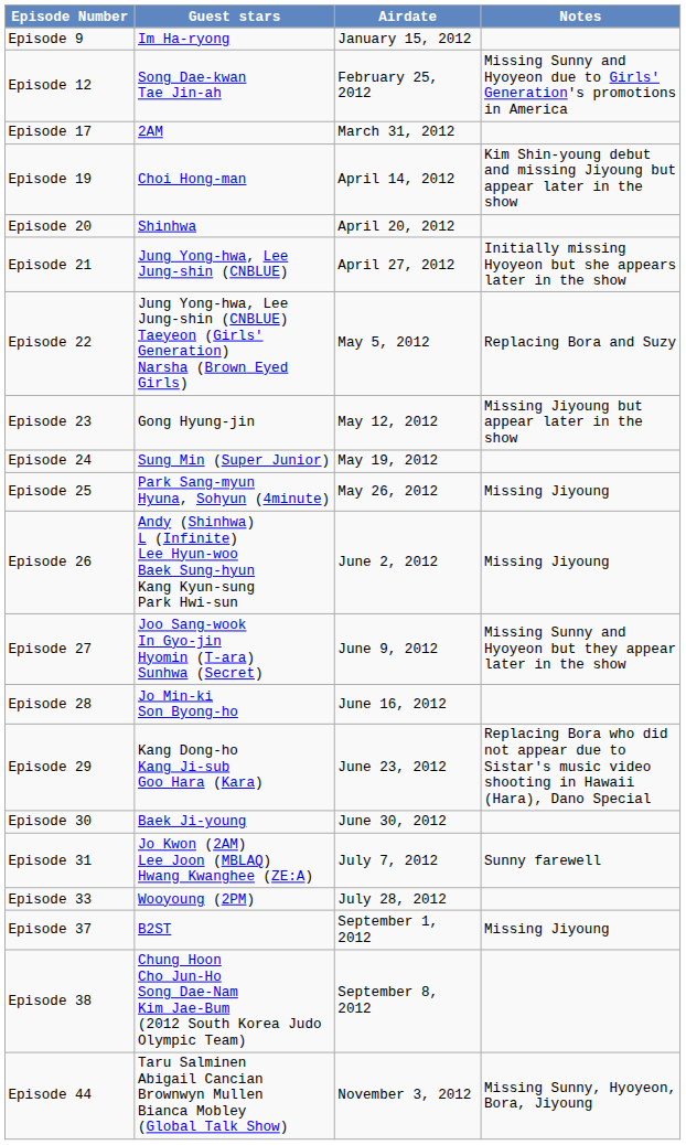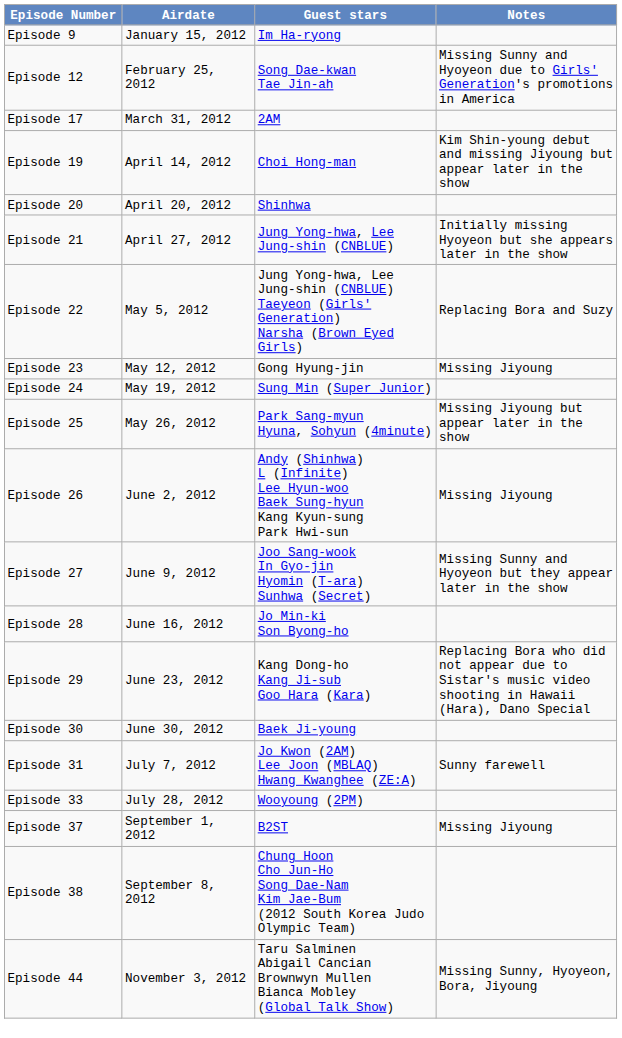columns swapped: Airdate <-> Guest stars
Episode 23 | Notes: Missing Jiyoung but appear later in the show -> Missing Jiyoung
Episode 25 | Notes: Missing Jiyoung -> Missing Jiyoung but appear later in the show
